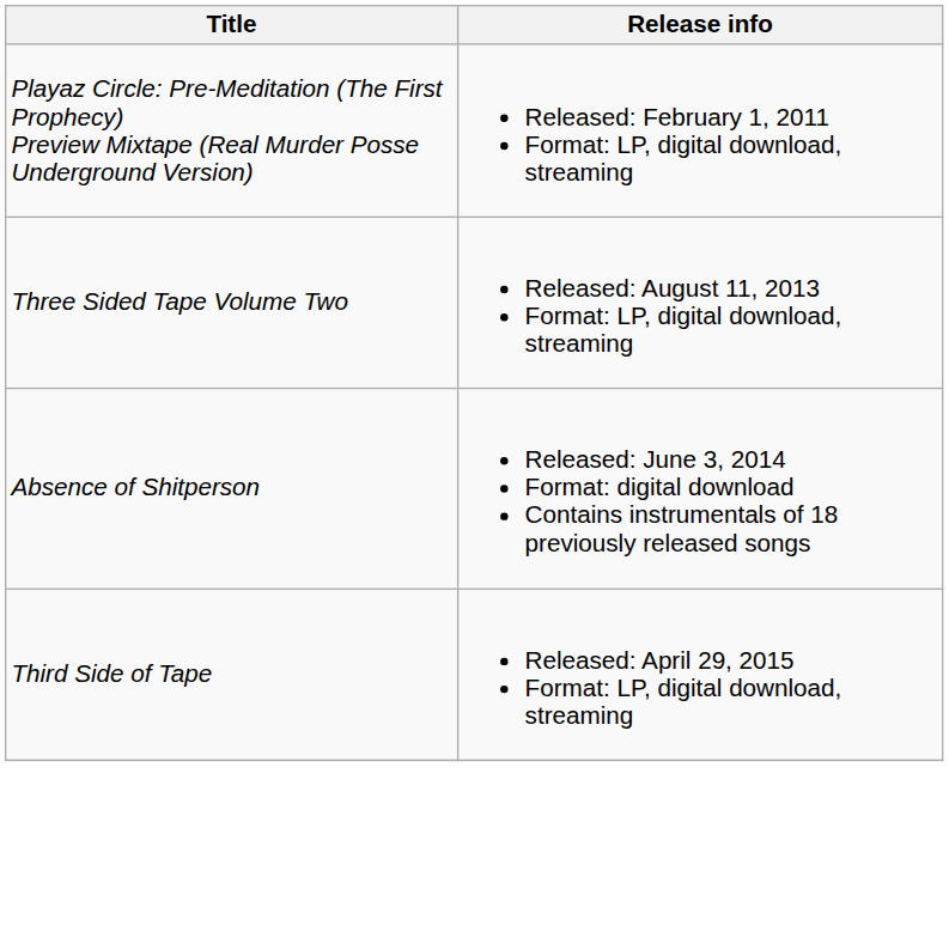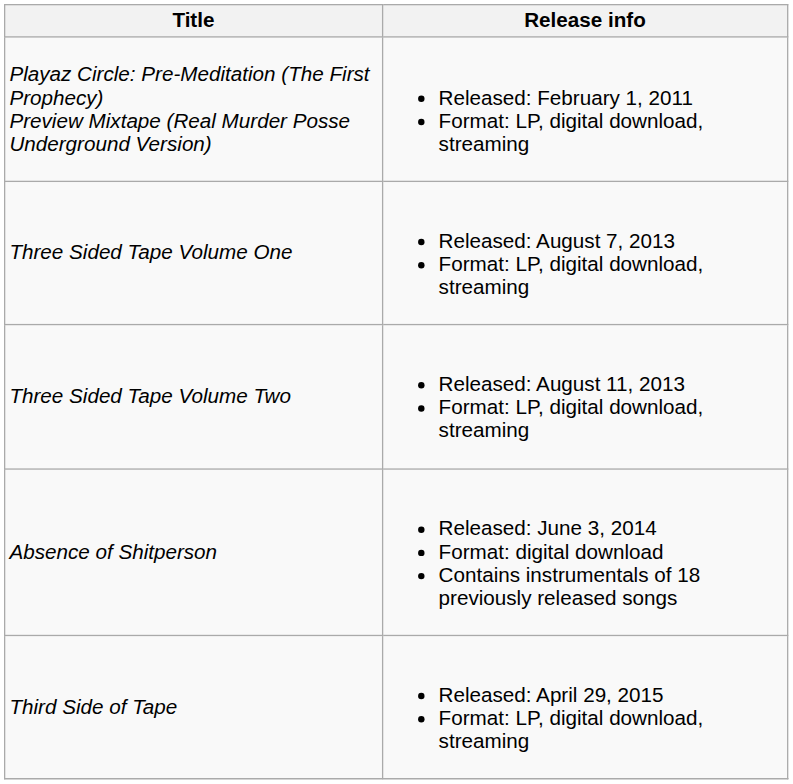+ row: Three Sided Tape Volume One | Released: August 7, 2013 Format: LP, digital download, streaming
